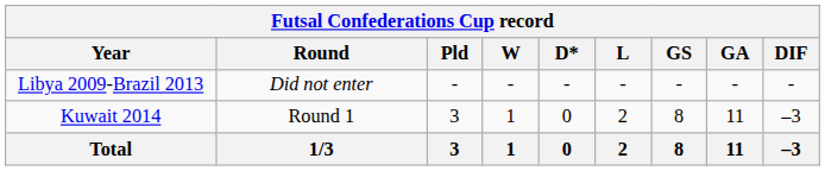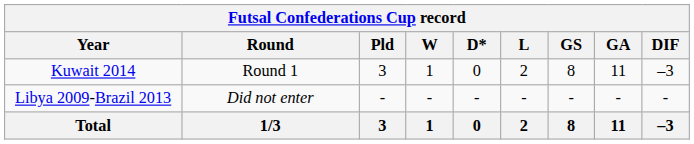rows swapped: Libya 2009-Brazil 2013 <-> Kuwait 2014
